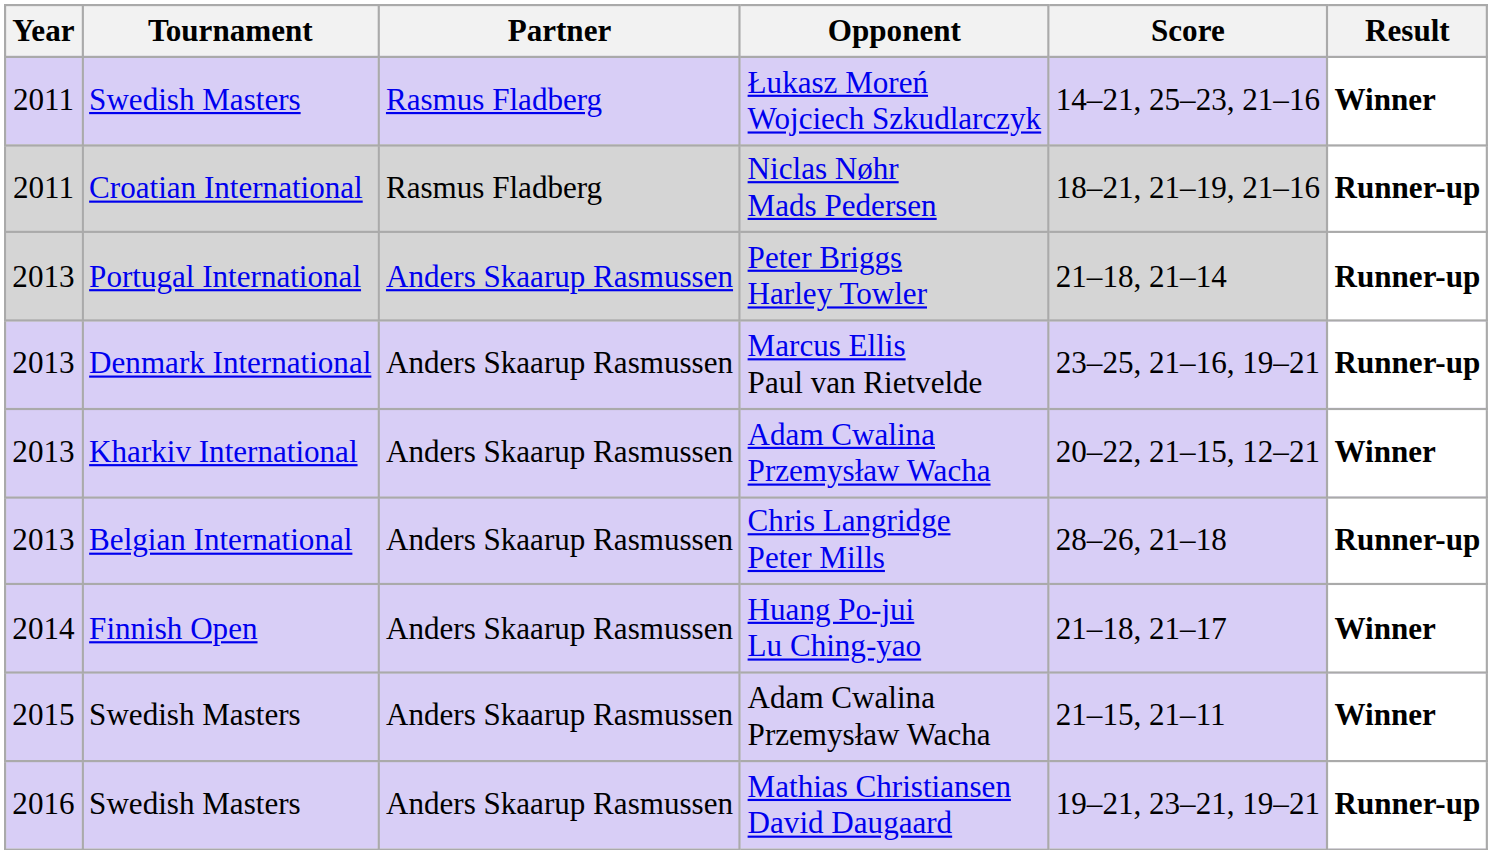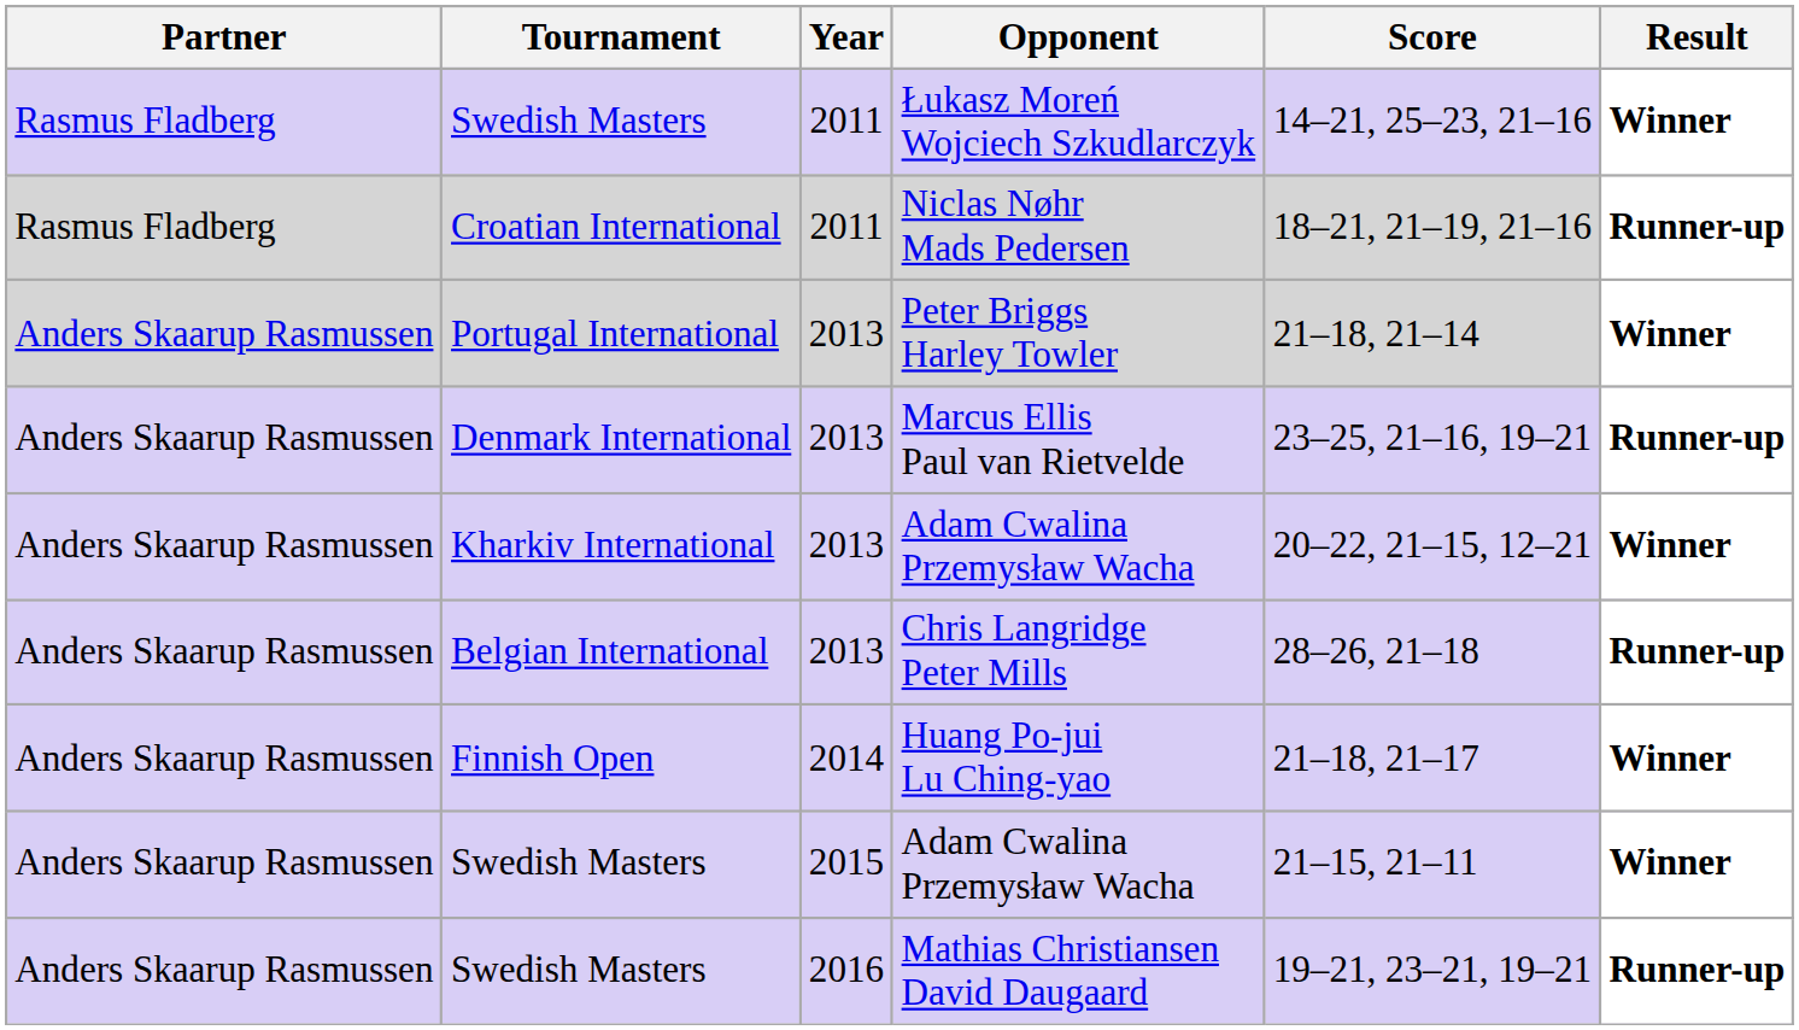columns swapped: Year <-> Partner
Peter Briggs Harley Towler | Result: Runner-up -> Winner
